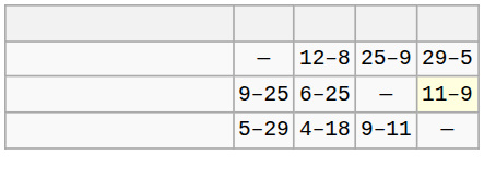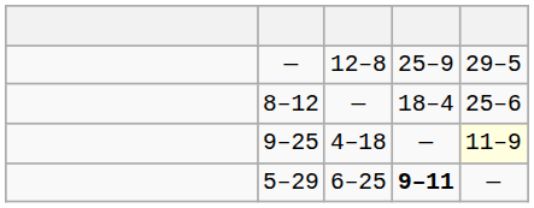+ row: 8–12 | — | 18–4 | 25–6
9–25 | column 3: 6–25 -> 4–18
5–29 | column 3: 4–18 -> 6–25
5–29 | column 4: normal -> bold
